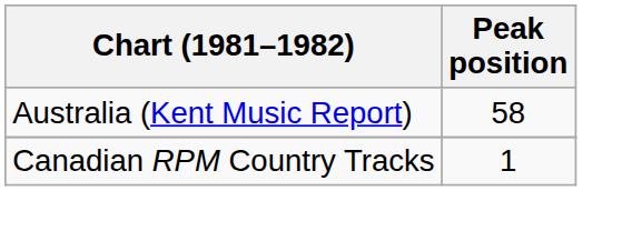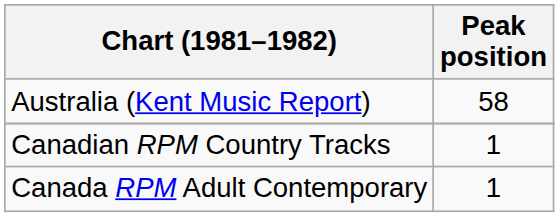+ row: Canada RPM Adult Contemporary | 1
